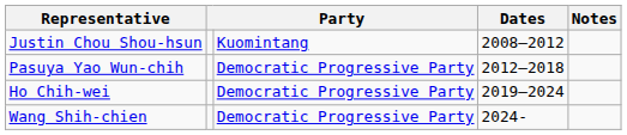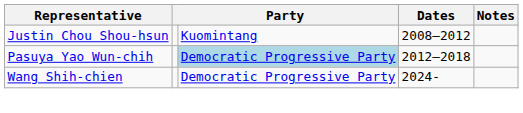Pasuya Yao Wun-chih | column 3: no background -> lightblue background
- row: Ho Chih-wei | Democratic Progressive Party | 2019–2024
